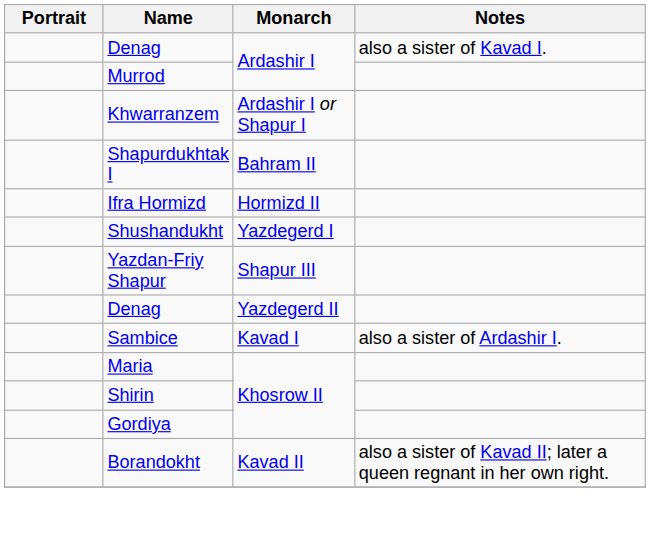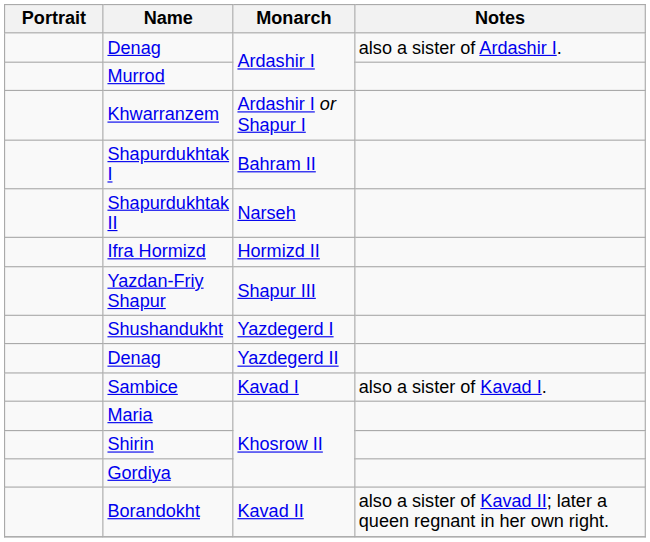Denag / Ardashir I | Notes: also a sister of Kavad I. -> also a sister of Ardashir I.
+ row: Shapurdukhtak II | Narseh
rows swapped: Yazdan-Friy Shapur <-> Shushandukht
Sambice | Notes: also a sister of Ardashir I. -> also a sister of Kavad I.
